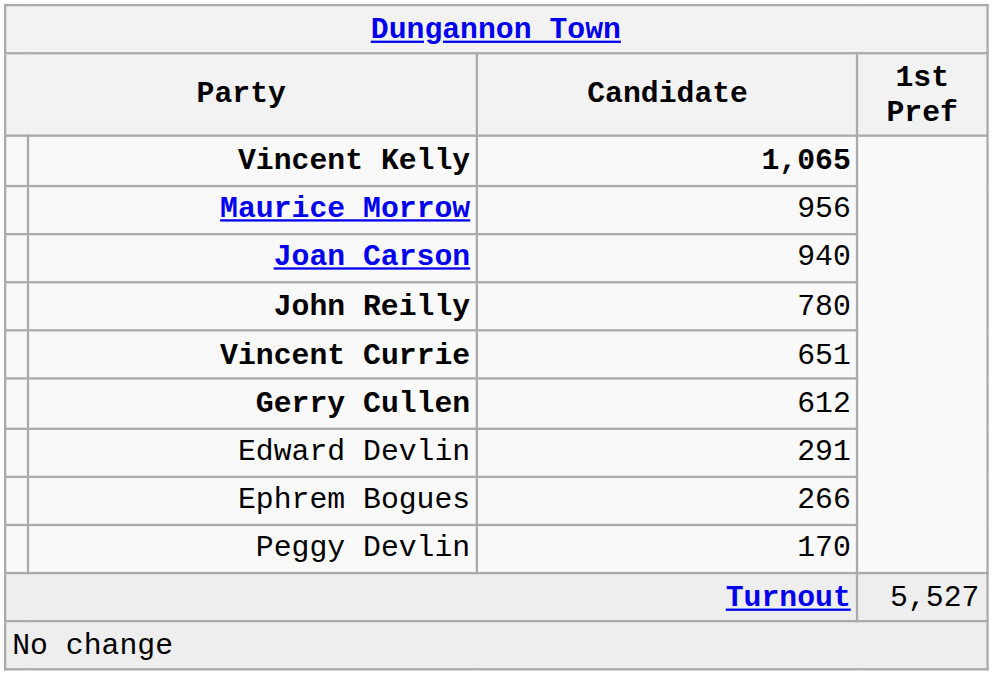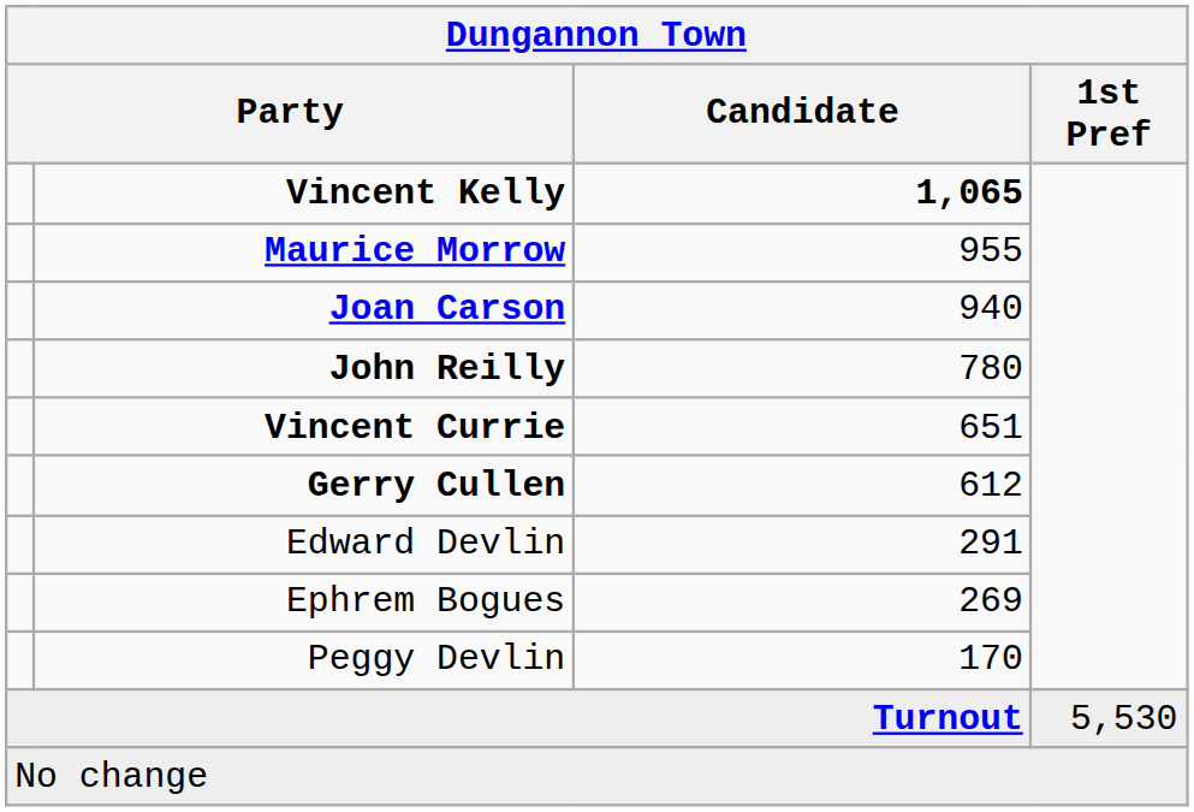Maurice Morrow | Candidate: 956 -> 955
Ephrem Bogues | Candidate: 266 -> 269
Turnout | 1st Pref: 5,527 -> 5,530
